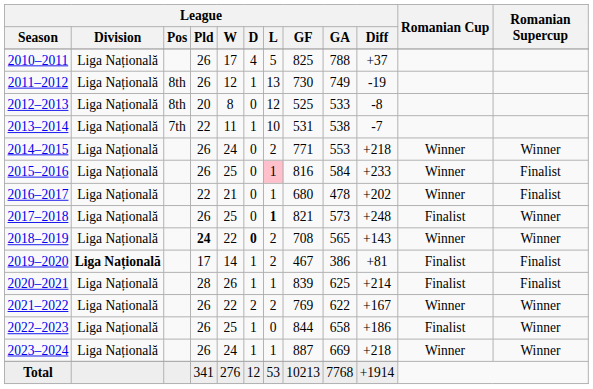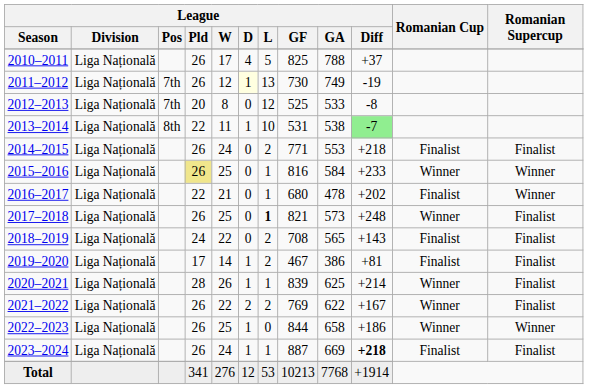2011–2012 | League / Pos: 8th -> 7th
2011–2012 | League / D: no background -> lightyellow background
2012–2013 | League / Pos: 8th -> 7th
2013–2014 | League / Pos: 7th -> 8th
2013–2014 | League / Diff: no background -> lightgreen background
2014–2015 | Romanian Cup: Winner -> Finalist
2014–2015 | Romanian Supercup: Winner -> Finalist
2015–2016 | League / Pld: no background -> khaki background
2015–2016 | League / L: pink background -> no background
2015–2016 | Romanian Supercup: Finalist -> Winner
2016–2017 | Romanian Cup: Winner -> Finalist
2016–2017 | Romanian Supercup: Finalist -> Winner
2017–2018 | Romanian Cup: Finalist -> Winner
2017–2018 | Romanian Supercup: Winner -> Finalist
2018–2019 | League / Pld: bold -> normal
2018–2019 | League / D: bold -> normal
2018–2019 | Romanian Cup: Winner -> Finalist
2018–2019 | Romanian Supercup: Winner -> Finalist
2019–2020 | League / Division: bold -> normal
2020–2021 | Romanian Cup: Finalist -> Winner
2021–2022 | Romanian Supercup: Winner -> Finalist
2022–2023 | Romanian Cup: Finalist -> Winner
2023–2024 | League / Diff: normal -> bold
2023–2024 | Romanian Cup: Winner -> Finalist
2023–2024 | Romanian Supercup: Winner -> Finalist
